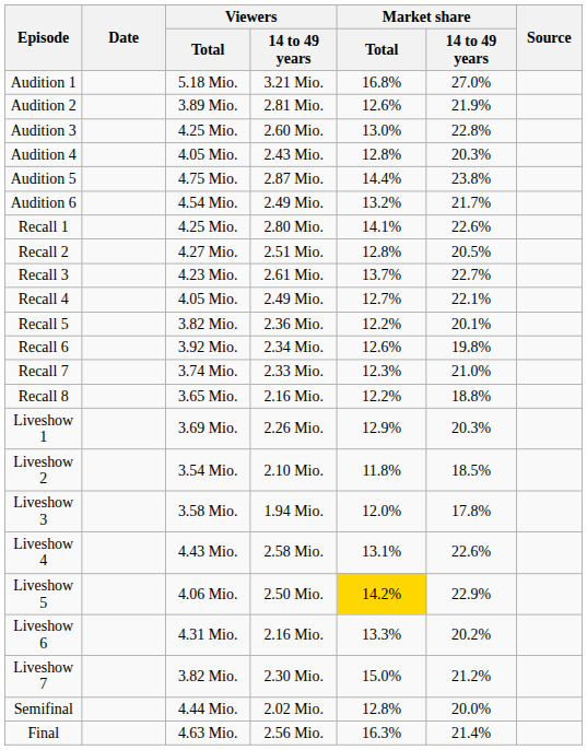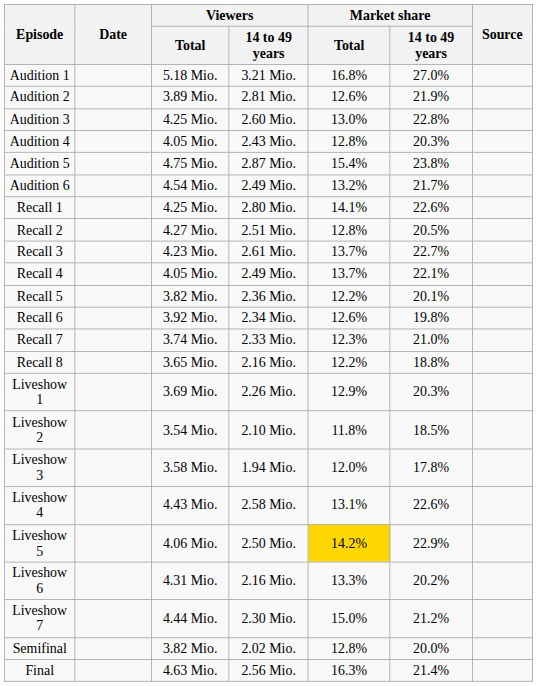Audition 5 | Market share / Total: 14.4% -> 15.4%
Recall 4 | Market share / Total: 12.7% -> 13.7%
Liveshow 7 | Viewers / Total: 3.82 Mio. -> 4.44 Mio.
Semifinal | Viewers / Total: 4.44 Mio. -> 3.82 Mio.
